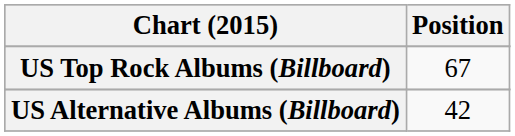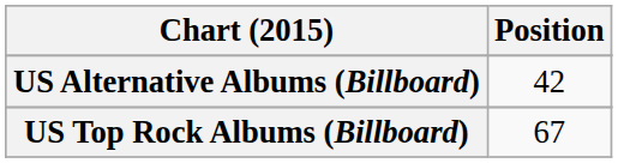rows swapped: US Alternative Albums (Billboard) <-> US Top Rock Albums (Billboard)
